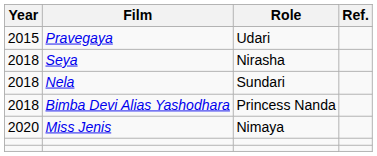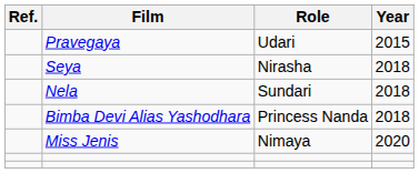columns swapped: Year <-> Ref.
